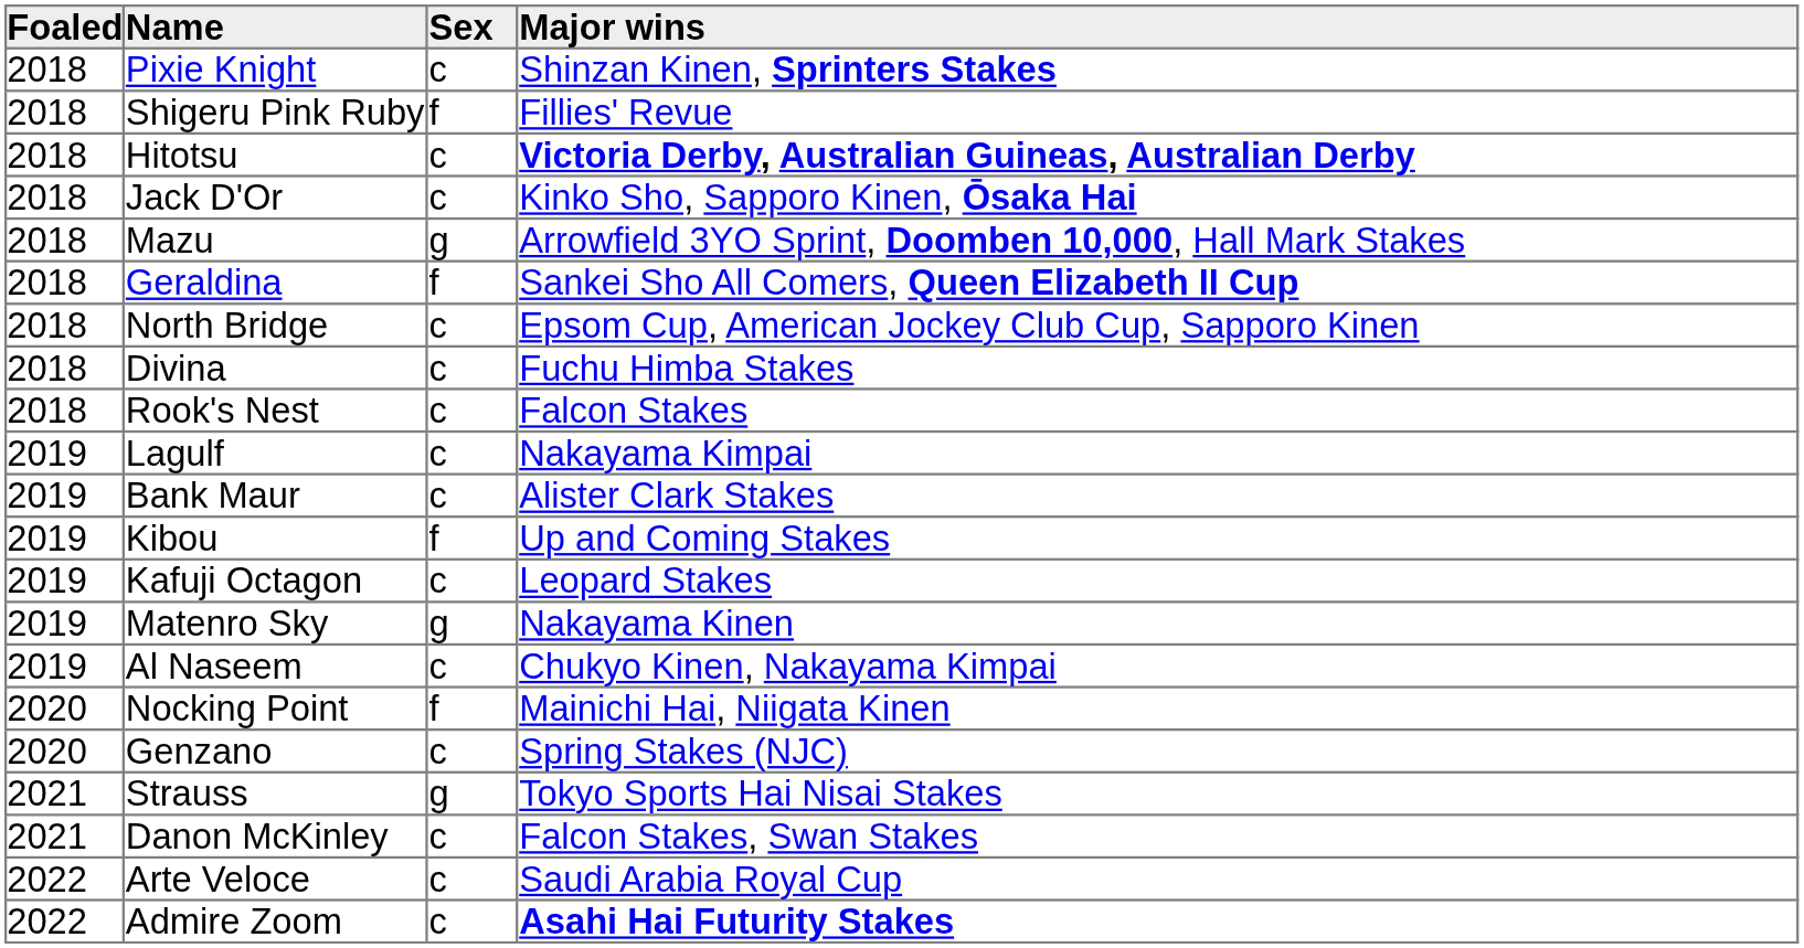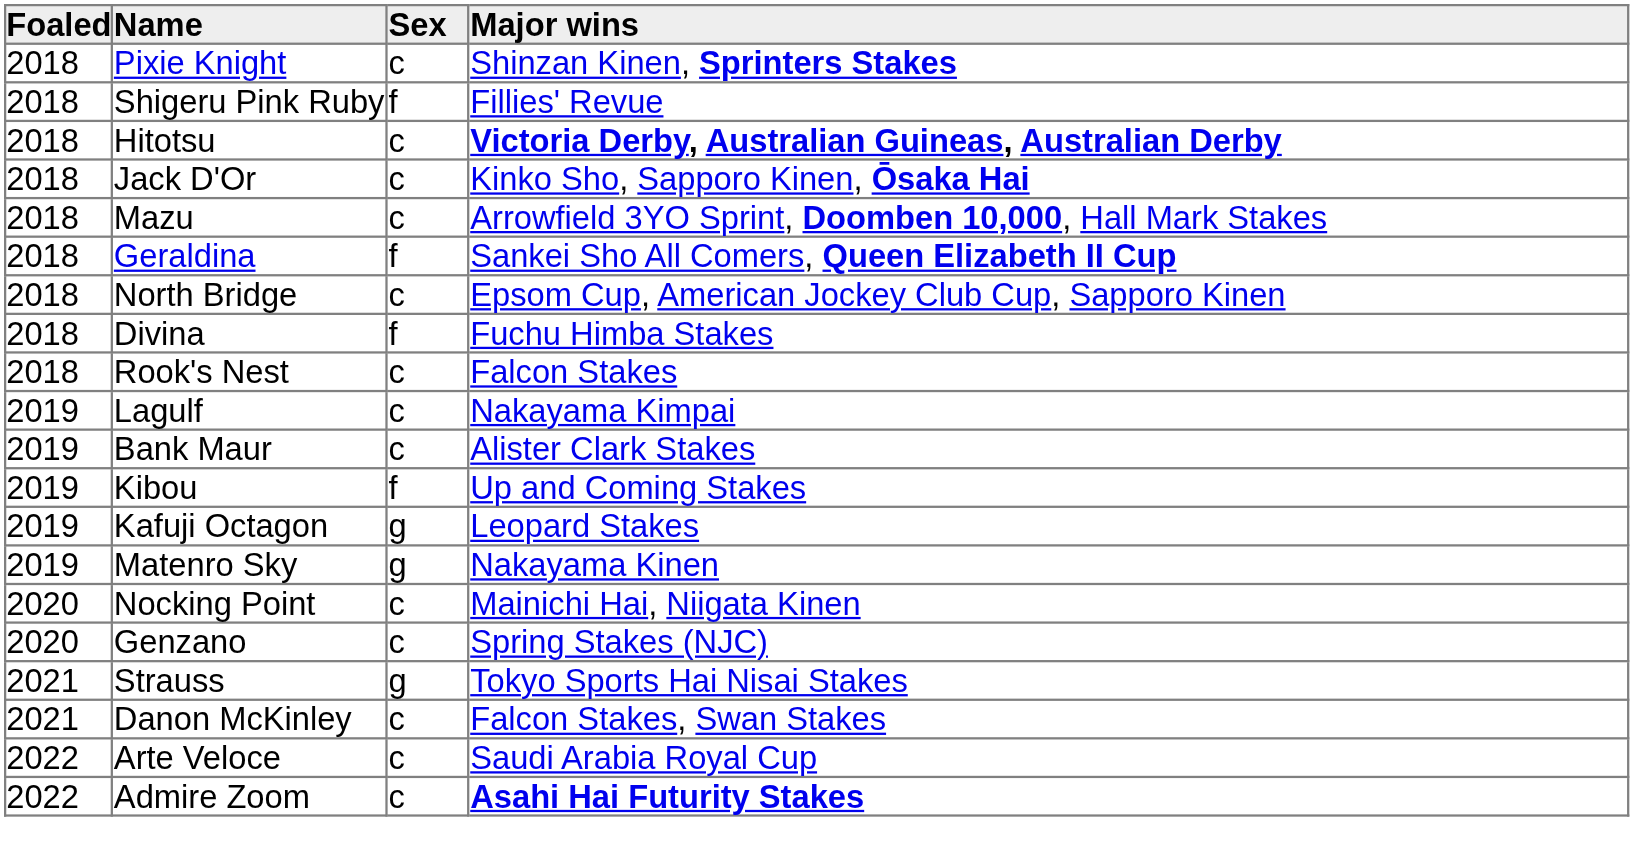Mazu | Sex: g -> c
Divina | Sex: c -> f
Kafuji Octagon | Sex: c -> g
- row: 2019 | Al Naseem | c | Chukyo Kinen, Nakayama Kimpai
Nocking Point | Sex: f -> c
